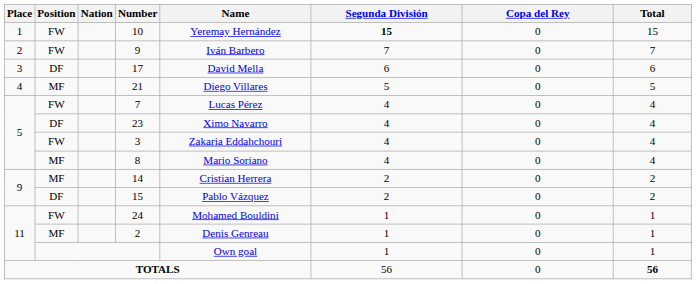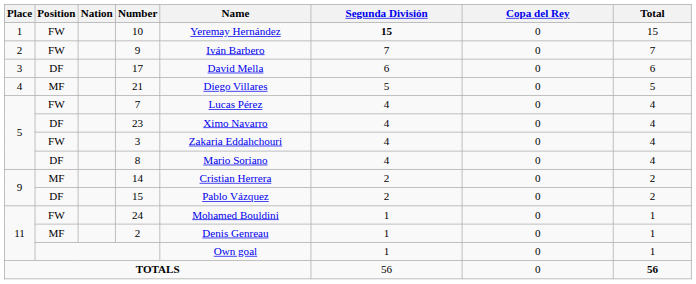8 | Position: MF -> DF
